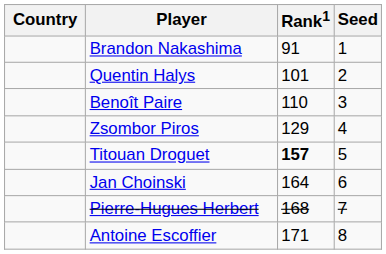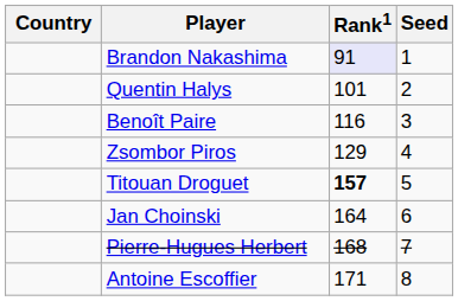Brandon Nakashima | Rank1: no background -> lavender background
Benoît Paire | Rank1: 110 -> 116
